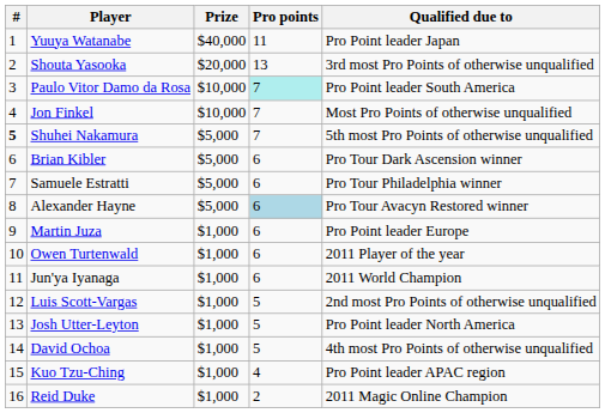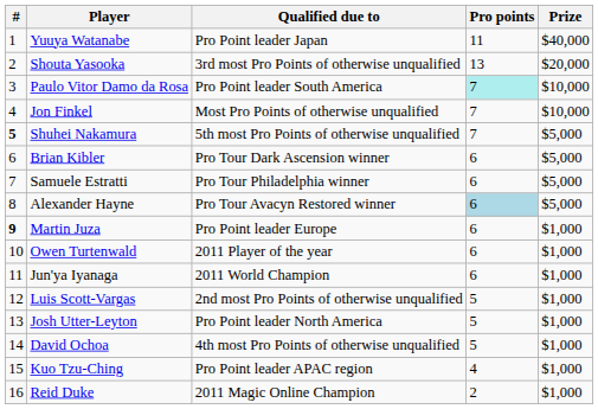columns swapped: Prize <-> Qualified due to
Martin Juza | #: normal -> bold
